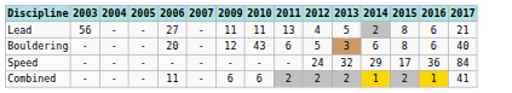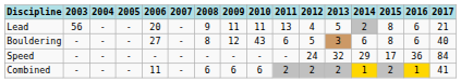+ column: 2008 | 9 | 8 | - | 6
Lead | 2006: 27 -> 20
Bouldering | 2006: 20 -> 27
